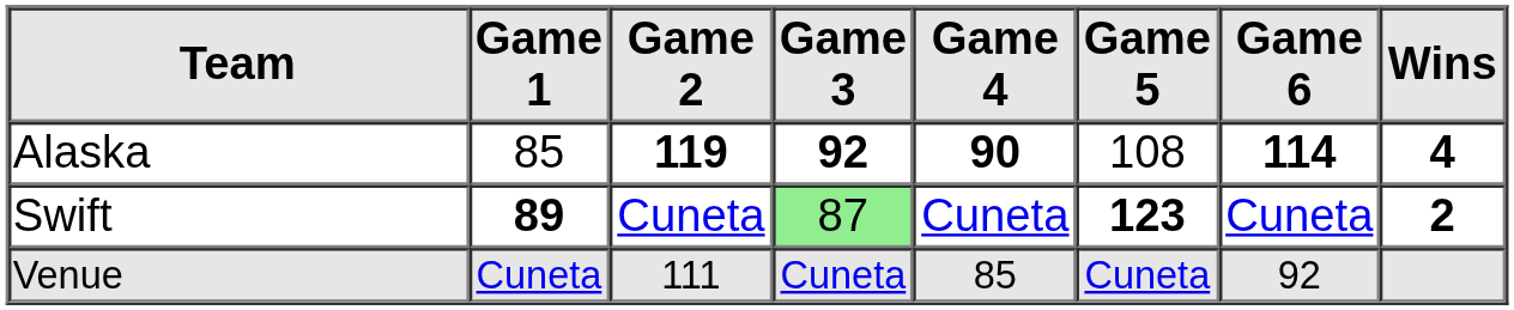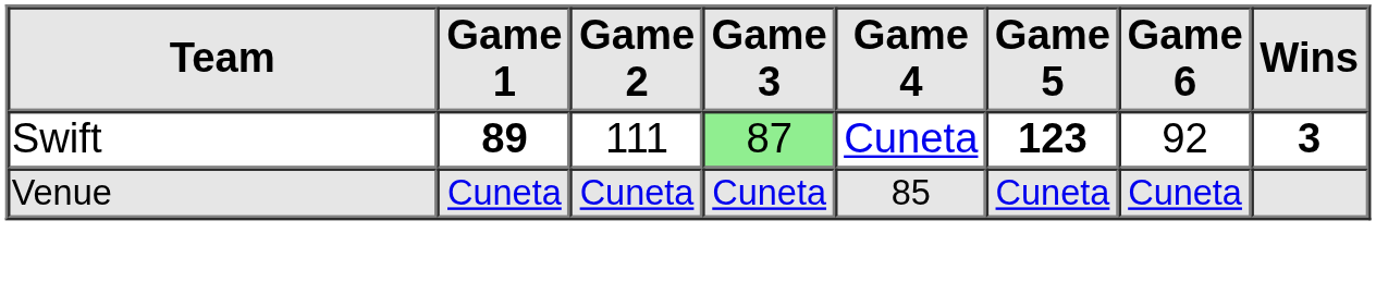- row: Alaska | 85 | 119 | 92 | 90 | 108 | 114 | 4
Swift | Game 2: Cuneta -> 111
Swift | Game 6: Cuneta -> 92
Swift | Wins: 2 -> 3
Venue | Game 2: 111 -> Cuneta
Venue | Game 6: 92 -> Cuneta
